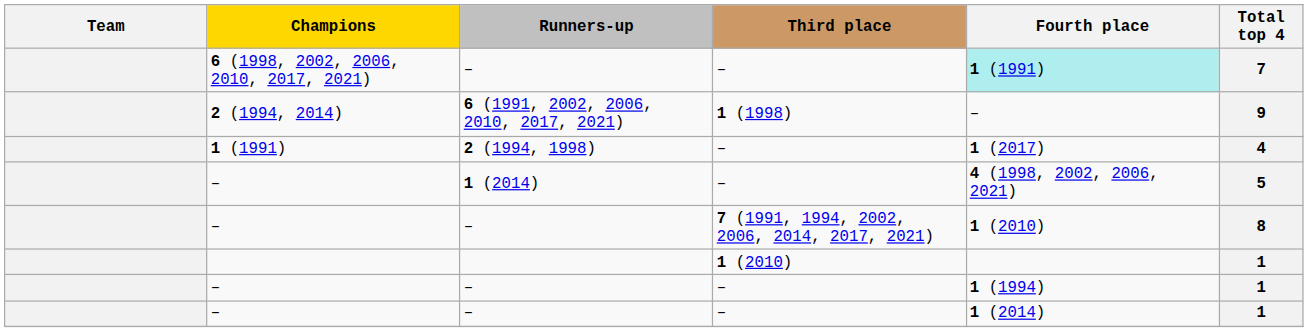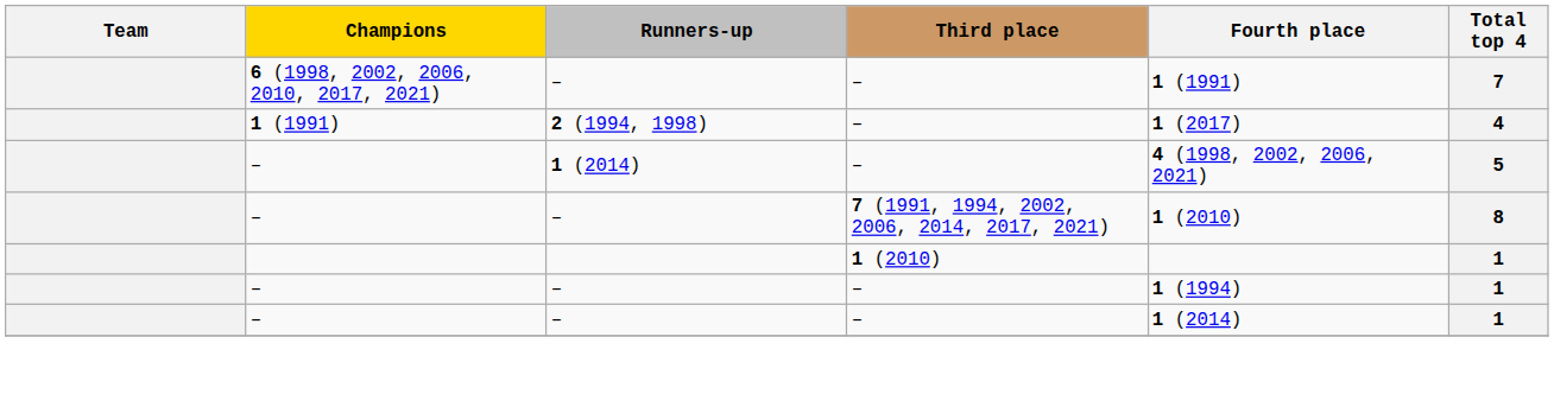6 (1998, 2002, 2006, 2010, 2017, 2021) | Fourth place: paleturquoise background -> no background
- row: 2 (1994, 2014) | 6 (1991, 2002, 2006, 2010, 2017, 2021) | 1 (1998) | – | 9
